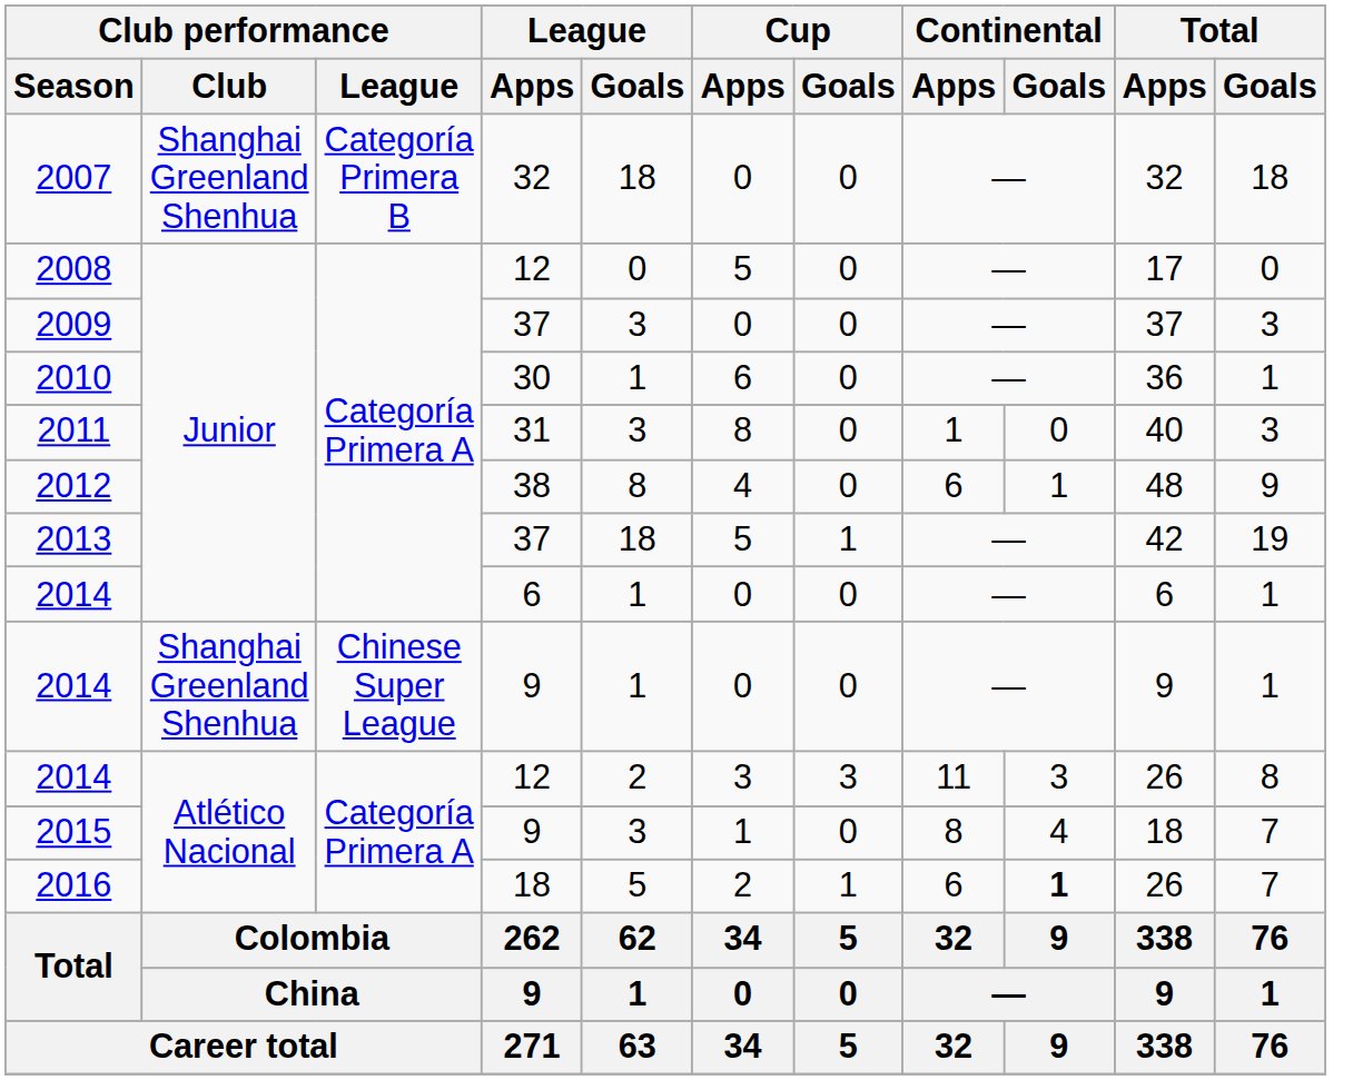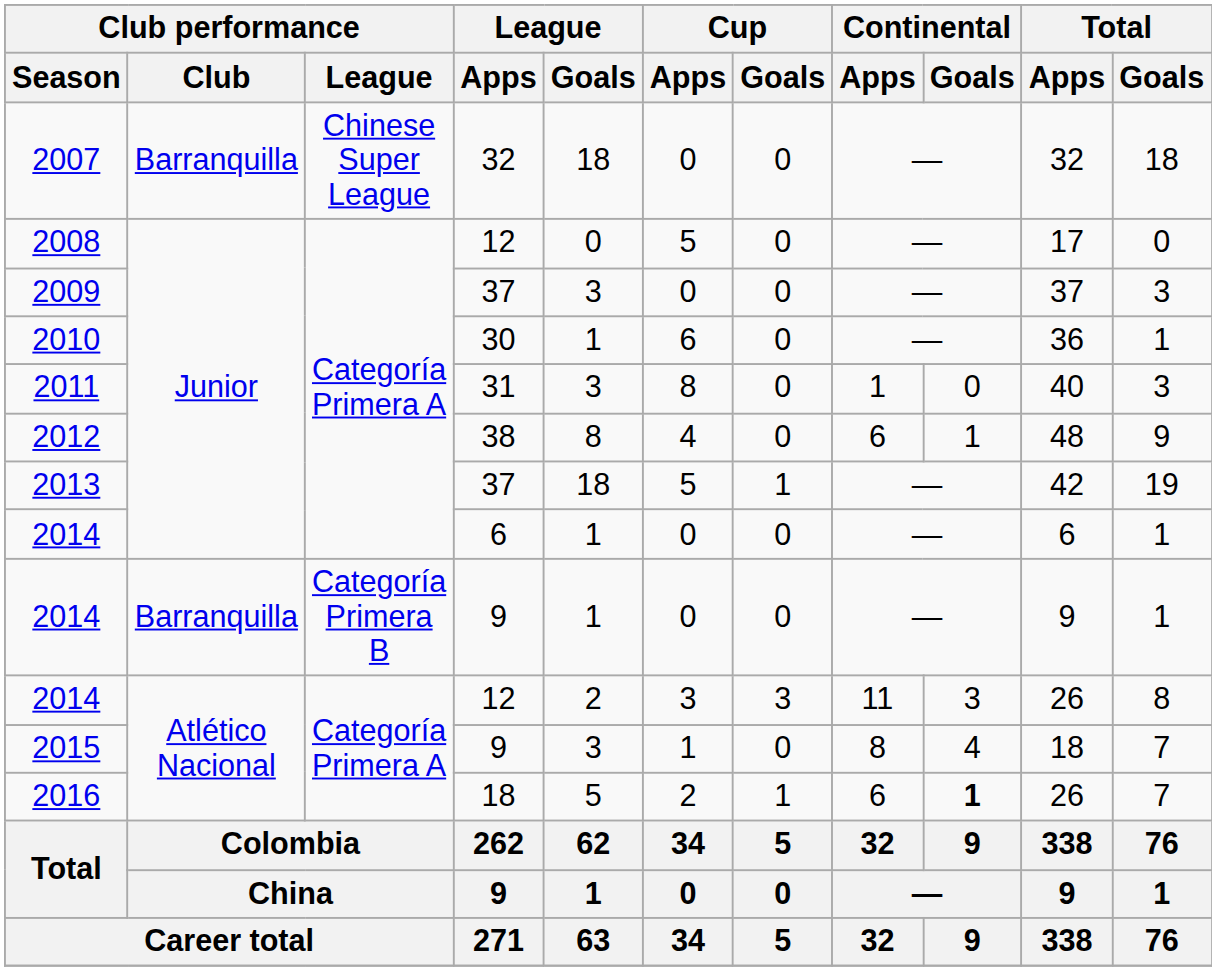2007 | Club performance / Club: Shanghai Greenland Shenhua -> Barranquilla
2007 | Club performance / League: Categoría Primera B -> Chinese Super League
2014 / 9 | Club performance / Club: Shanghai Greenland Shenhua -> Barranquilla
2014 / 9 | Club performance / League: Chinese Super League -> Categoría Primera B
